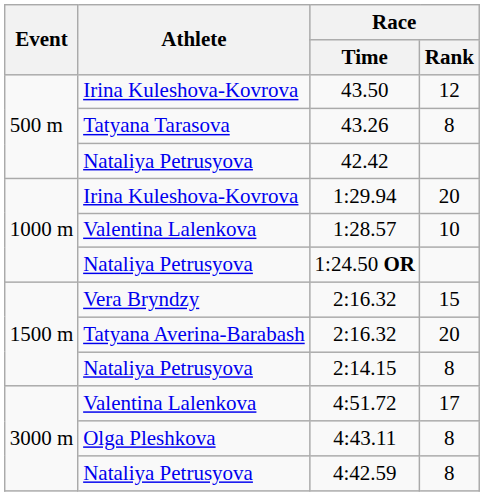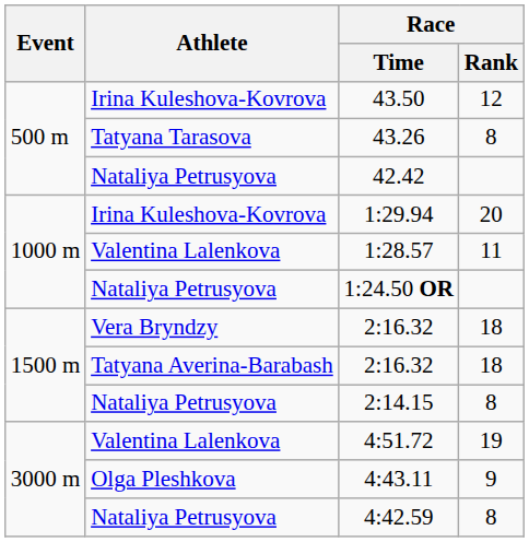1:28.57 | Race / Rank: 10 -> 11
Vera Bryndzy / 2:16.32 | Race / Rank: 15 -> 18
Tatyana Averina-Barabash / 2:16.32 | Race / Rank: 20 -> 18
4:51.72 | Race / Rank: 17 -> 19
4:43.11 | Race / Rank: 8 -> 9
